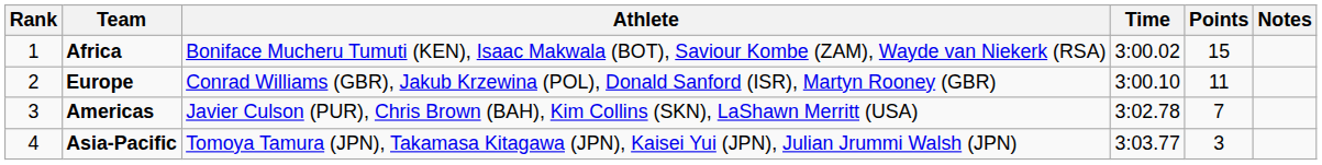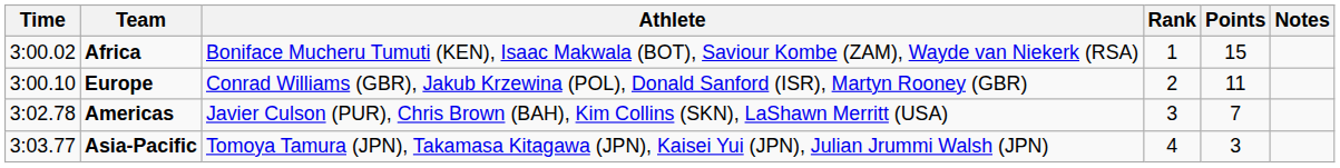columns swapped: Rank <-> Time
